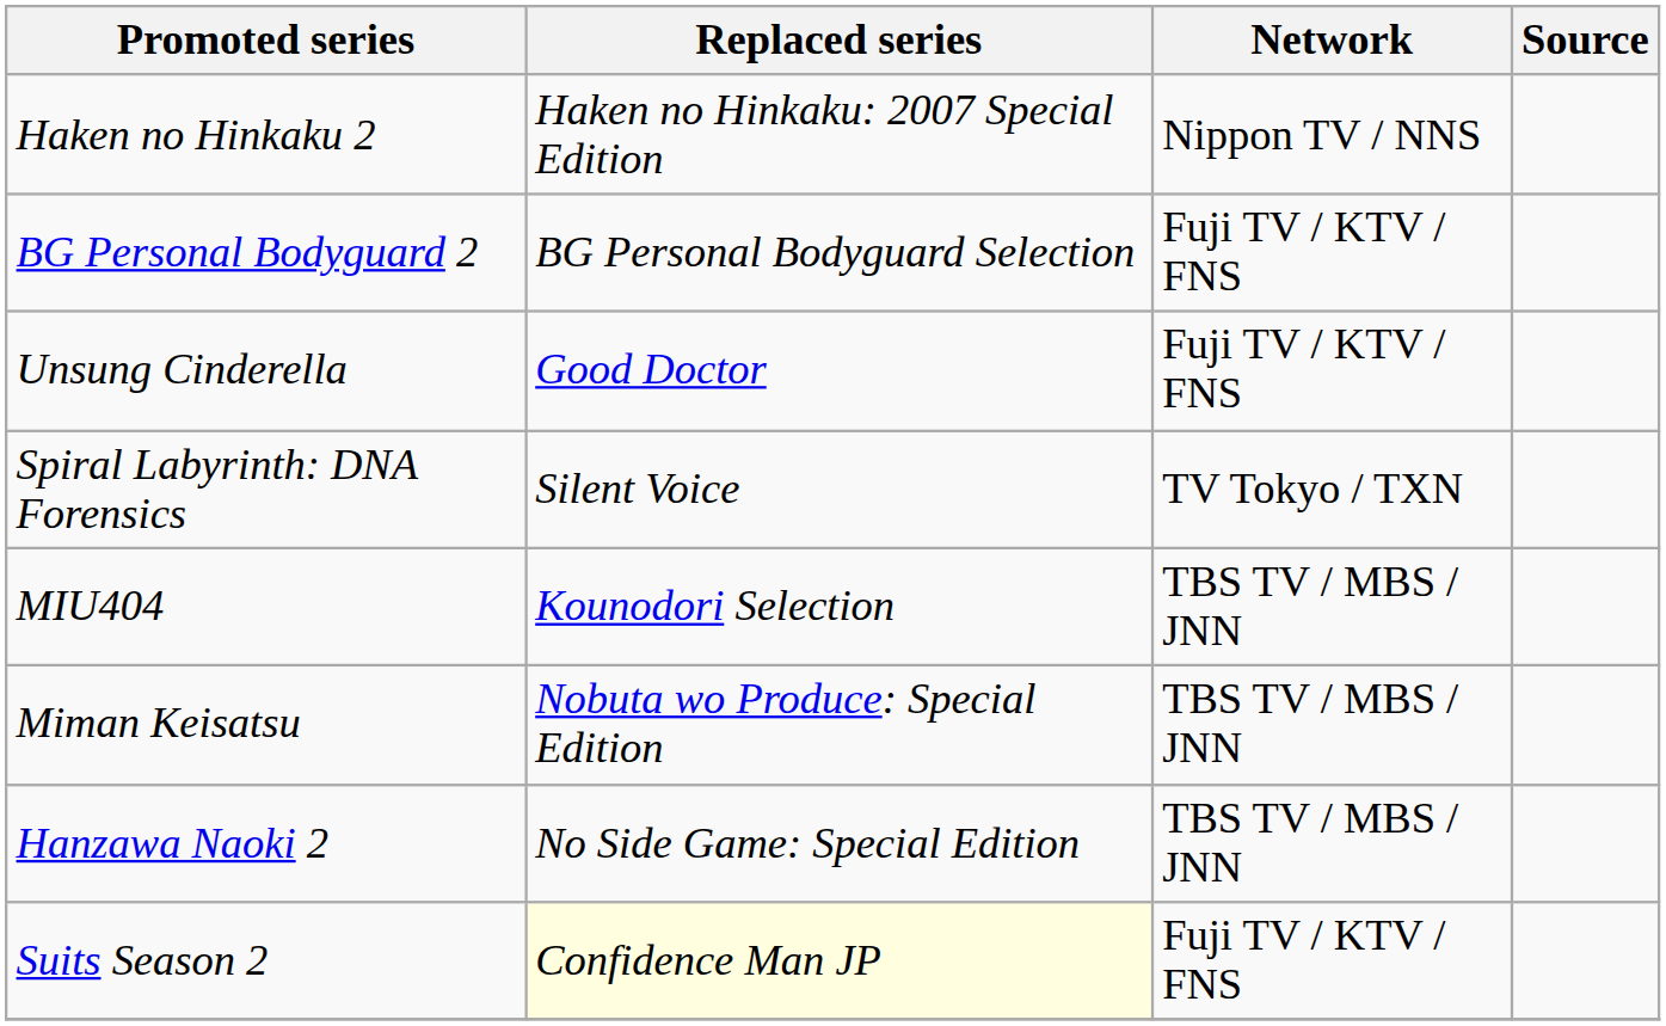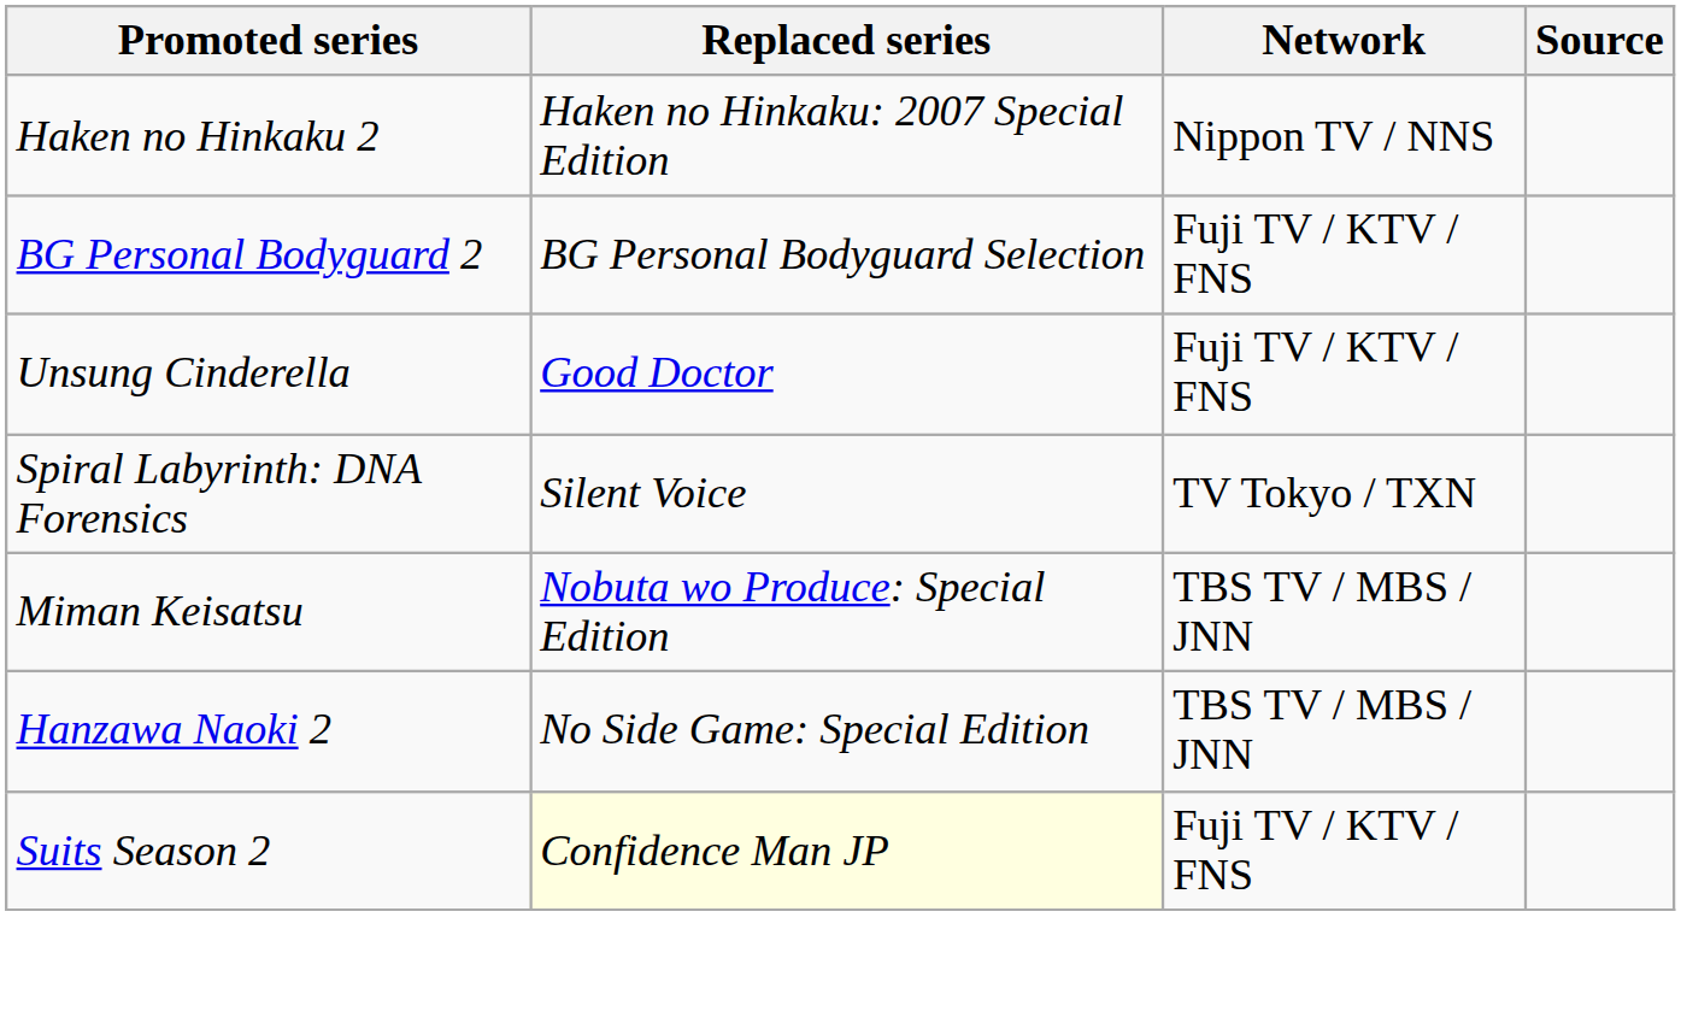- row: MIU404 | Kounodori Selection | TBS TV / MBS / JNN
